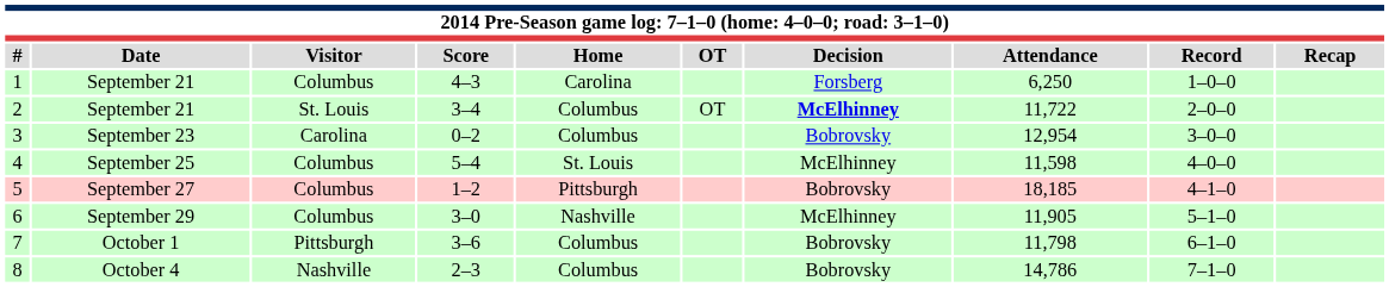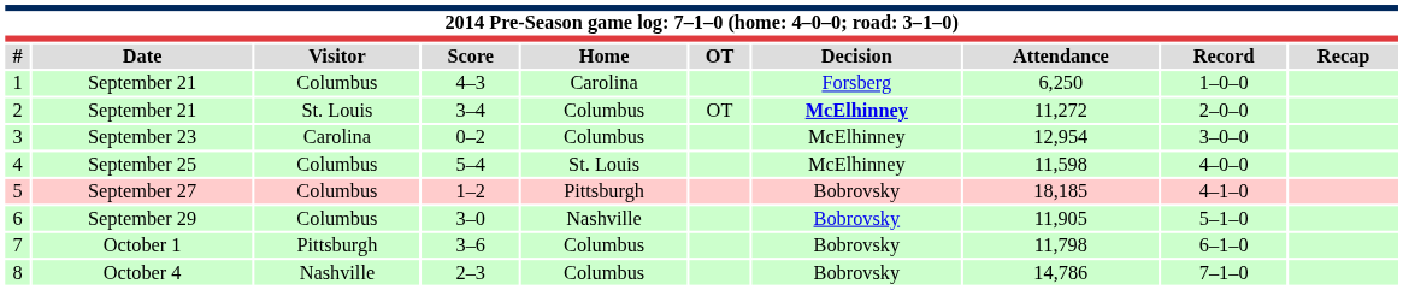2 | Attendance: 11,722 -> 11,272
3 | Decision: Bobrovsky -> McElhinney
6 | Decision: McElhinney -> Bobrovsky
